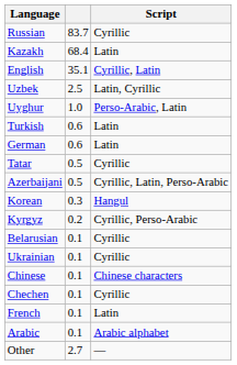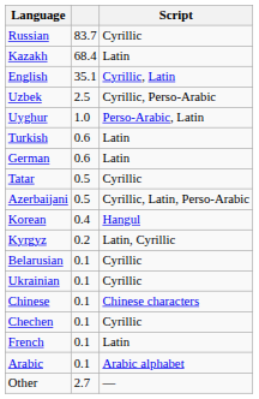Uzbek | Script: Latin, Cyrillic -> Cyrillic, Perso-Arabic
Korean | column 2: 0.3 -> 0.4
Kyrgyz | Script: Cyrillic, Perso-Arabic -> Latin, Cyrillic
